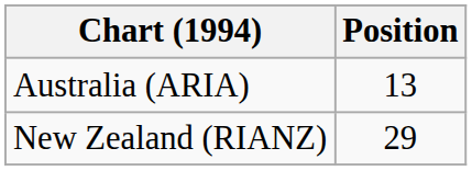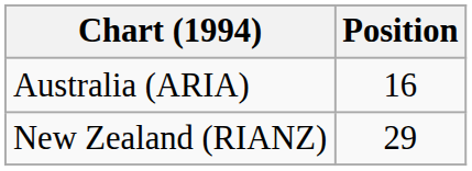Australia (ARIA) | Position: 13 -> 16
